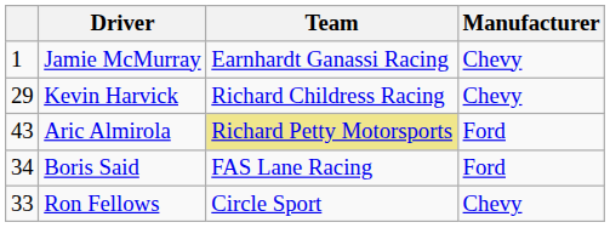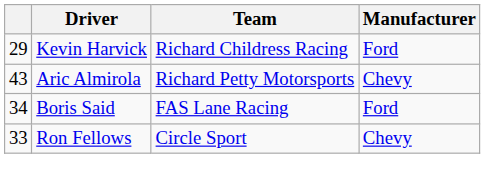- row: 1 | Jamie McMurray | Earnhardt Ganassi Racing | Chevy
Kevin Harvick | Manufacturer: Chevy -> Ford
Aric Almirola | Team: khaki background -> no background
Aric Almirola | Manufacturer: Ford -> Chevy
